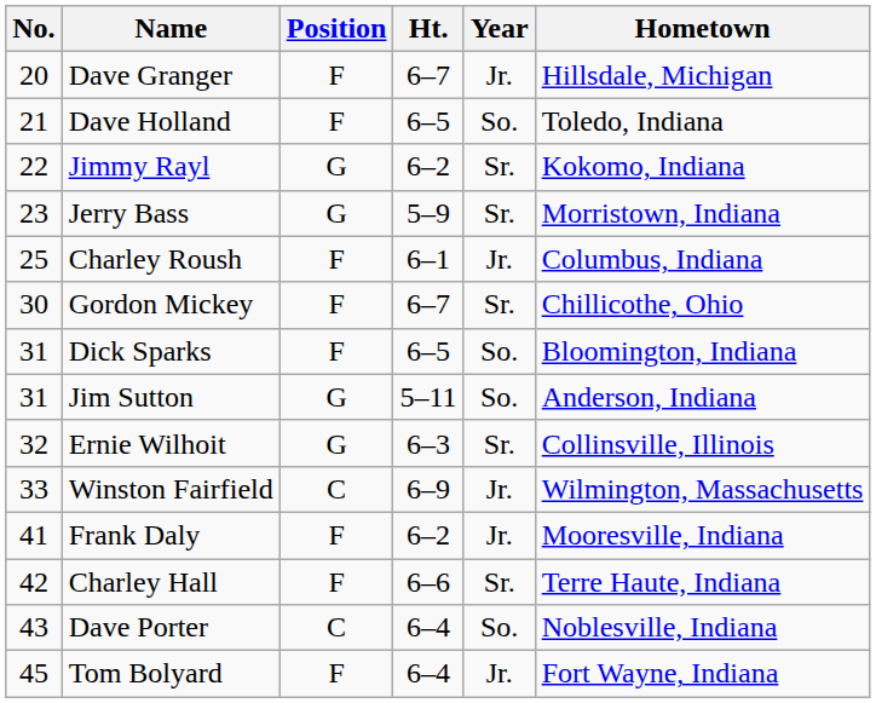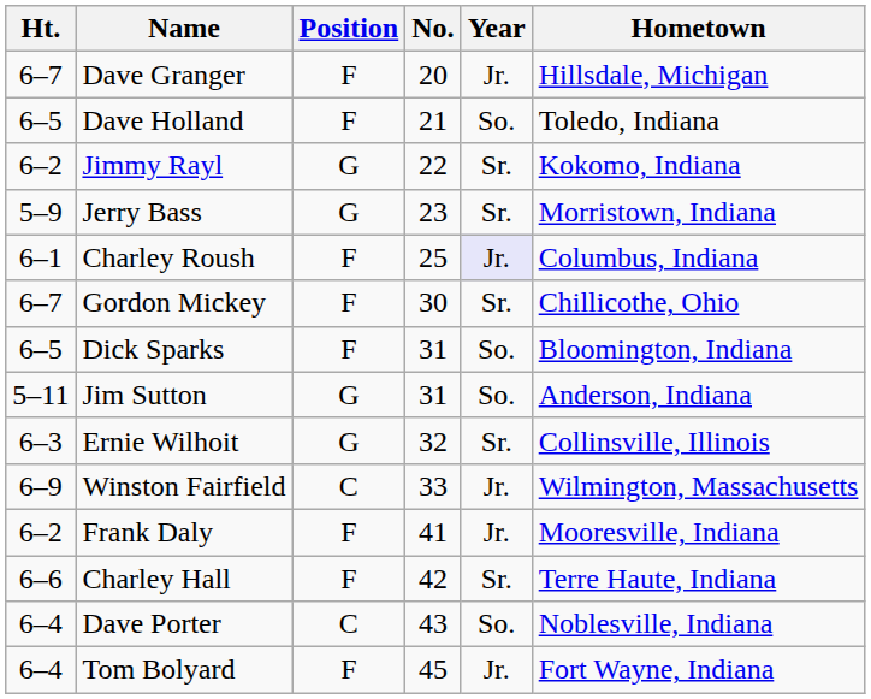columns swapped: No. <-> Ht.
Charley Roush | Year: no background -> lavender background
